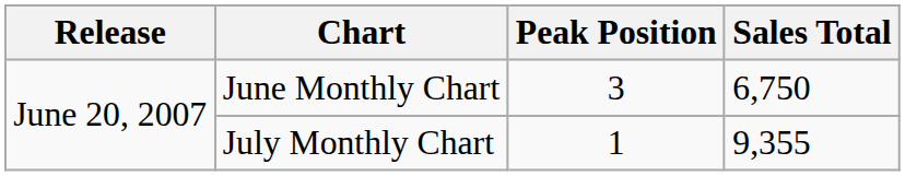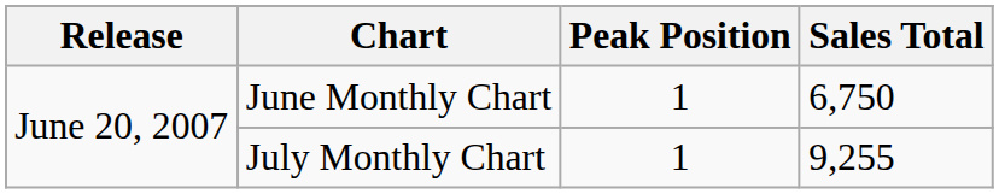June Monthly Chart | Peak Position: 3 -> 1
July Monthly Chart | Sales Total: 9,355 -> 9,255
